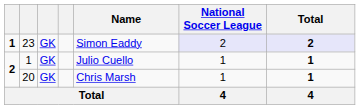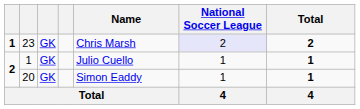23 | Name: Simon Eaddy -> Chris Marsh
23 | Total: lavender background -> no background
20 | Name: Chris Marsh -> Simon Eaddy
